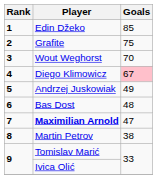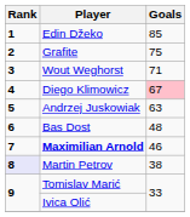Wout Weghorst | Goals: 70 -> 71
Andrzej Juskowiak | Goals: 49 -> 63
Maximilian Arnold | Goals: 47 -> 46
Martin Petrov | Rank: no background -> lavender background
